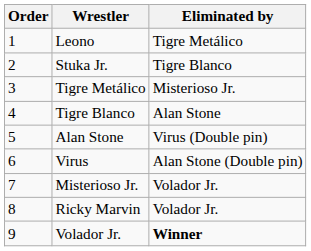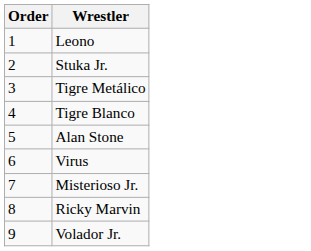- column: Eliminated by | Tigre Metálico | Tigre Blanco | Misterioso Jr. | Alan Stone | Virus (Double pin) | Alan Stone (Double pin) | Volador Jr. | Volador Jr. | Winner
